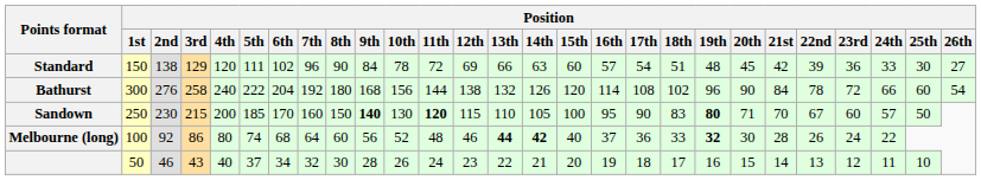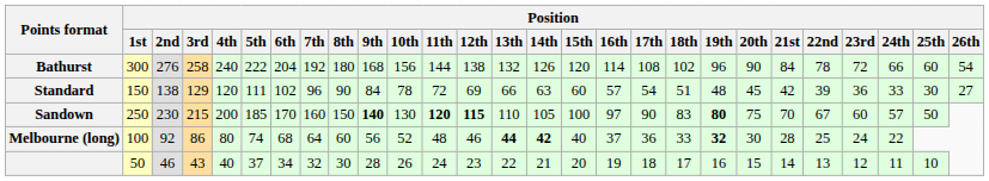rows swapped: Standard <-> Bathurst
Sandown | Position / 12th: normal -> bold
Sandown | Position / 16th: 95 -> 97
Sandown | Position / 20th: 71 -> 75
Melbourne (long) | Position / 22nd: 26 -> 25
